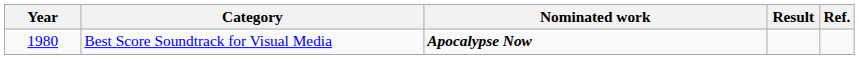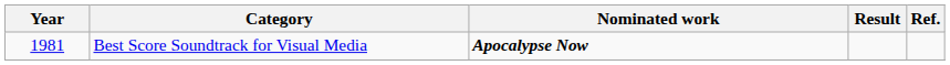Best Score Soundtrack for Visual Media | Year: 1980 -> 1981
